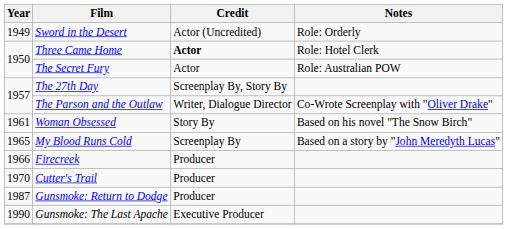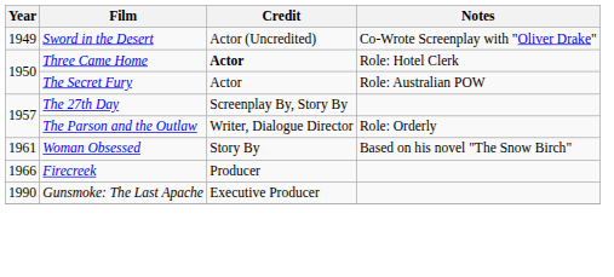Sword in the Desert | Notes: Role: Orderly -> Co-Wrote Screenplay with "Oliver Drake"
The Parson and the Outlaw | Notes: Co-Wrote Screenplay with "Oliver Drake" -> Role: Orderly
- row: 1965 | My Blood Runs Cold | Screenplay By | Based on a story by "John Meredyth Lucas"
- row: 1970 | Cutter's Trail | Producer
- row: 1987 | Gunsmoke: Return to Dodge | Producer
